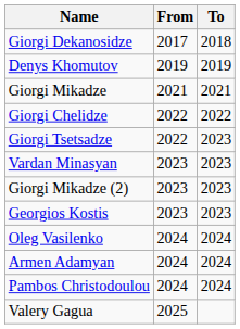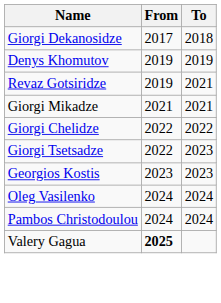+ row: Revaz Gotsiridze | 2019 | 2021
- row: Vardan Minasyan | 2023 | 2023
- row: Giorgi Mikadze (2) | 2023 | 2023
- row: Armen Adamyan | 2024 | 2024
Valery Gagua | From: normal -> bold
